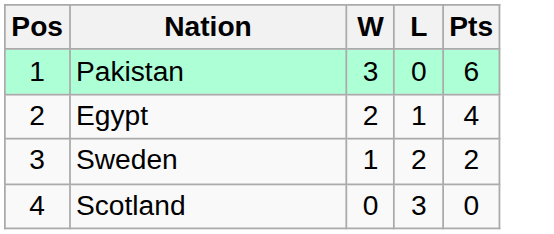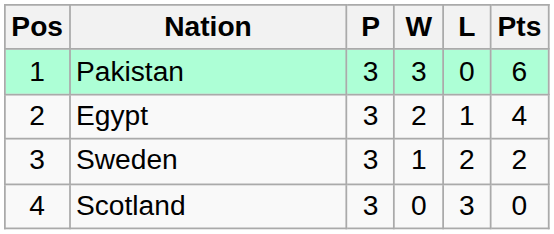+ column: P | 3 | 3 | 3 | 3
